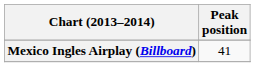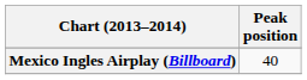Mexico Ingles Airplay (Billboard) | Peak position: 41 -> 40
